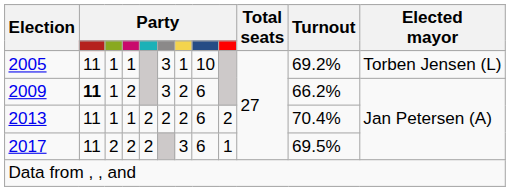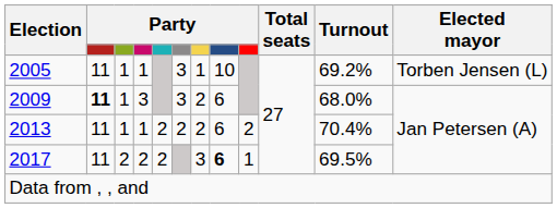2009 | column 4: 2 -> 3
2009 | Turnout: 66.2% -> 68.0%
2017 | column 8: normal -> bold
